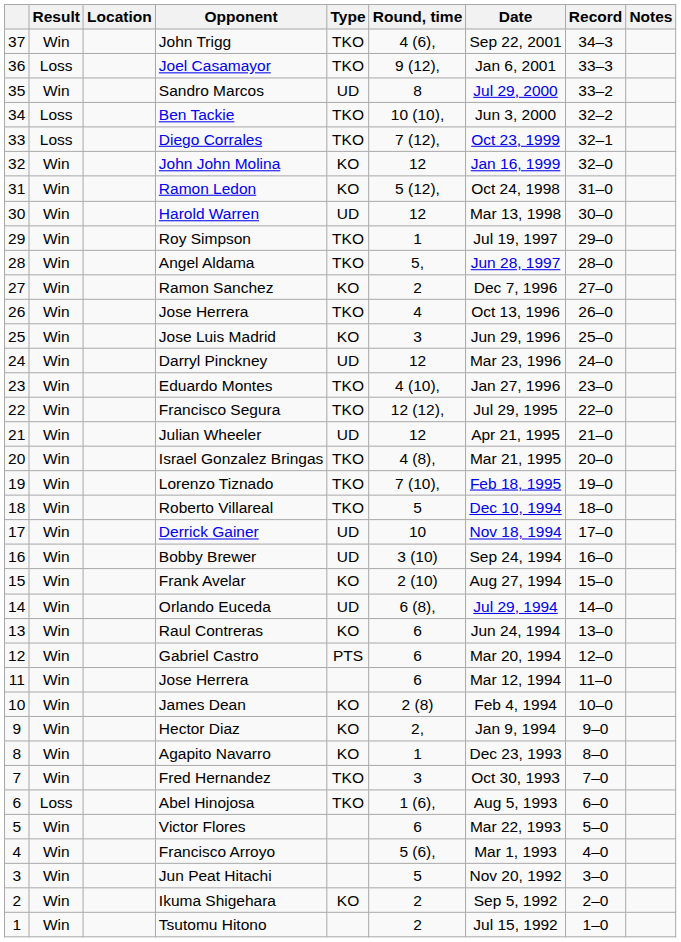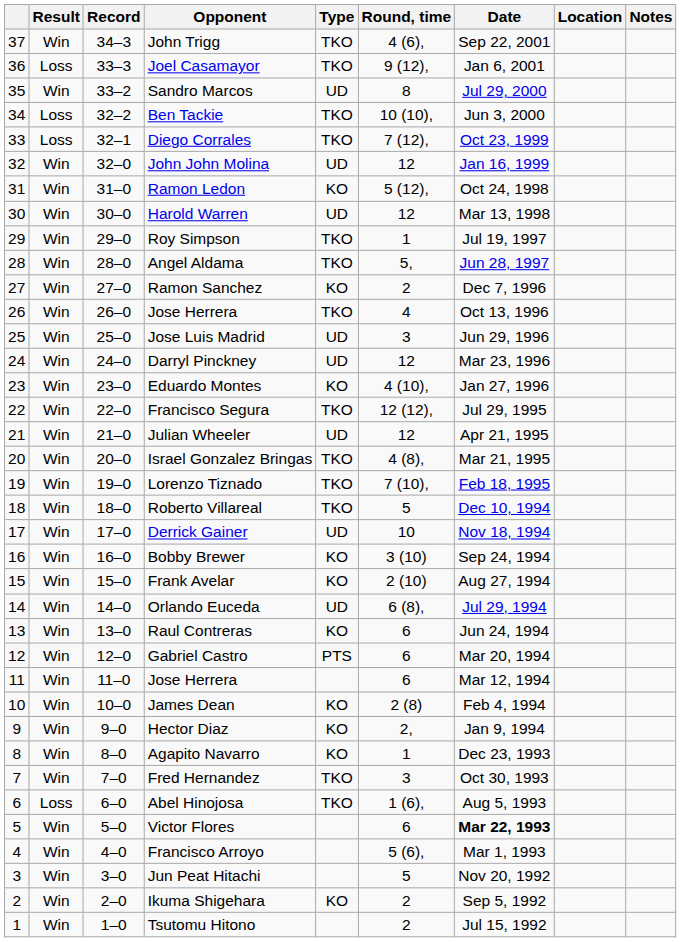columns swapped: Record <-> Location
John John Molina | Type: KO -> UD
Jose Luis Madrid | Type: KO -> UD
Eduardo Montes | Type: TKO -> KO
Bobby Brewer | Type: UD -> KO
Victor Flores | Date: normal -> bold
